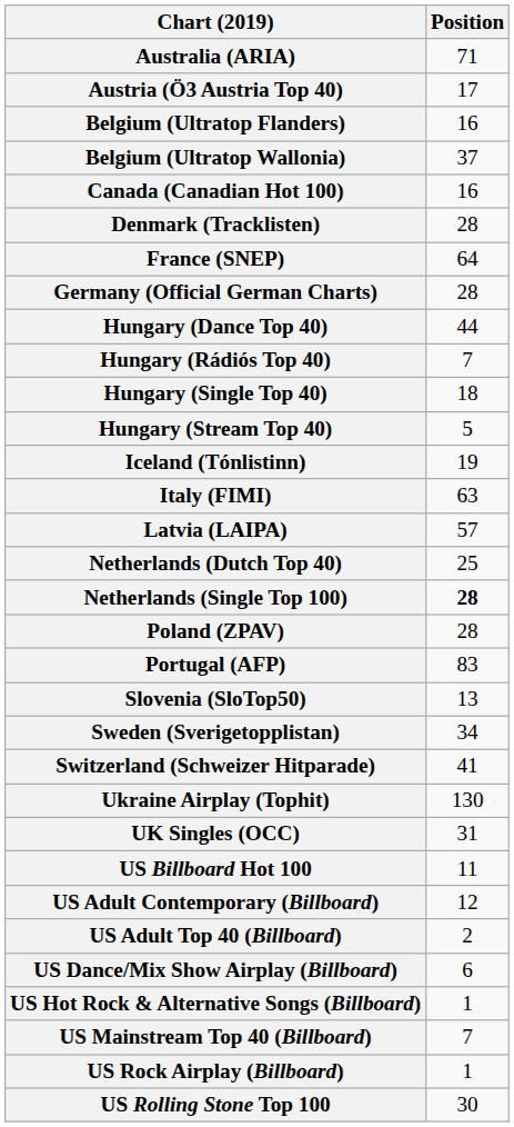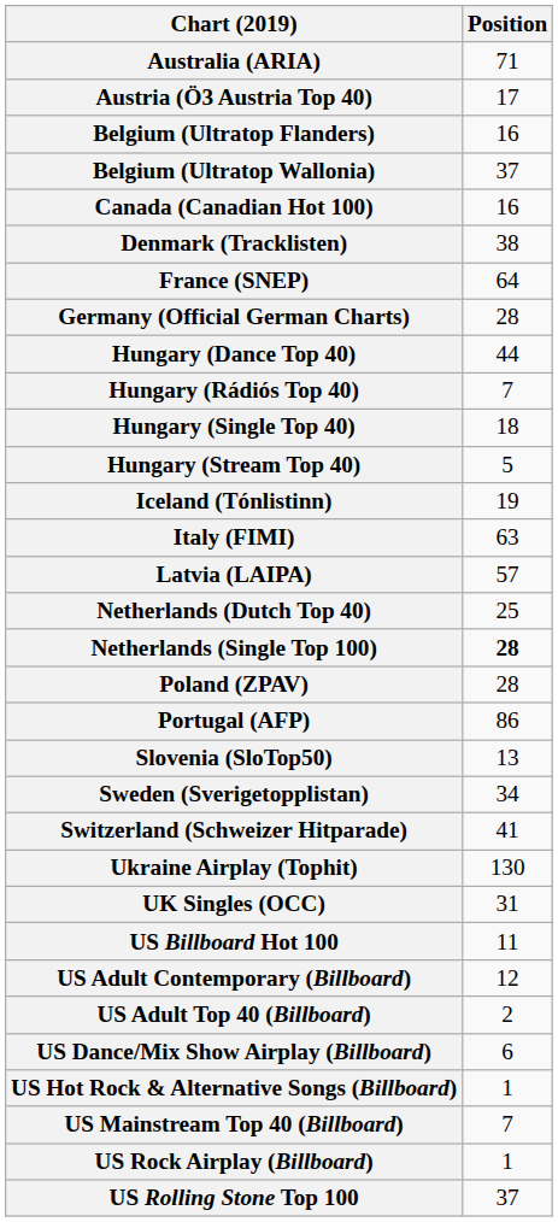Denmark (Tracklisten) | Position: 28 -> 38
Portugal (AFP) | Position: 83 -> 86
US Rolling Stone Top 100 | Position: 30 -> 37
